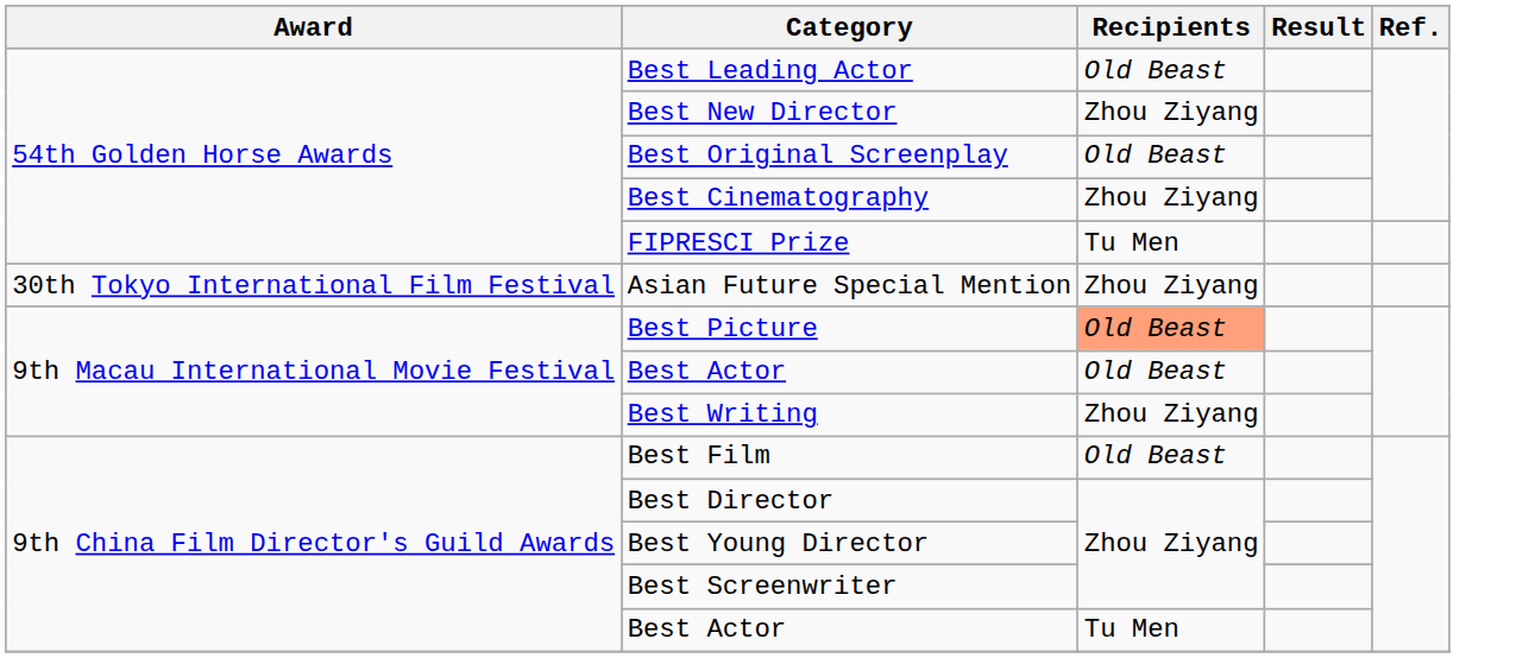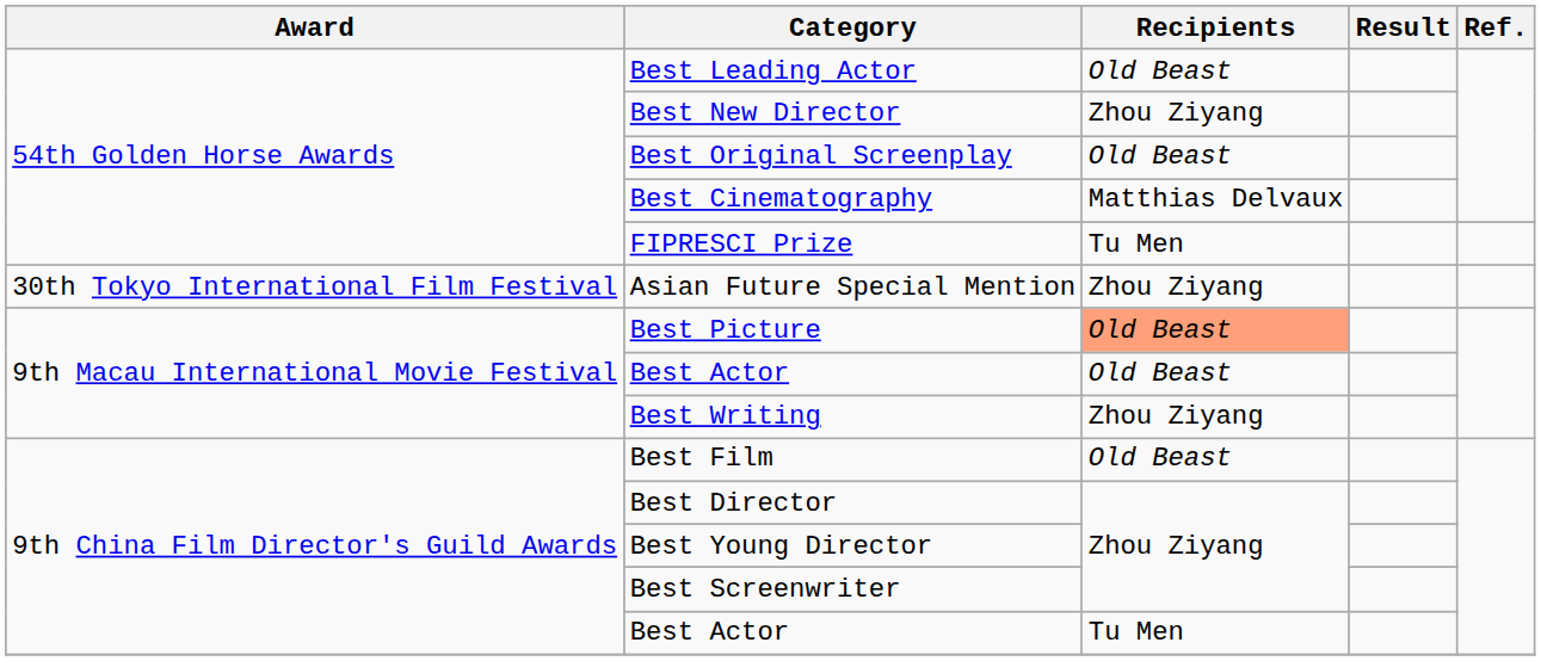Best Cinematography | Recipients: Zhou Ziyang -> Matthias Delvaux
